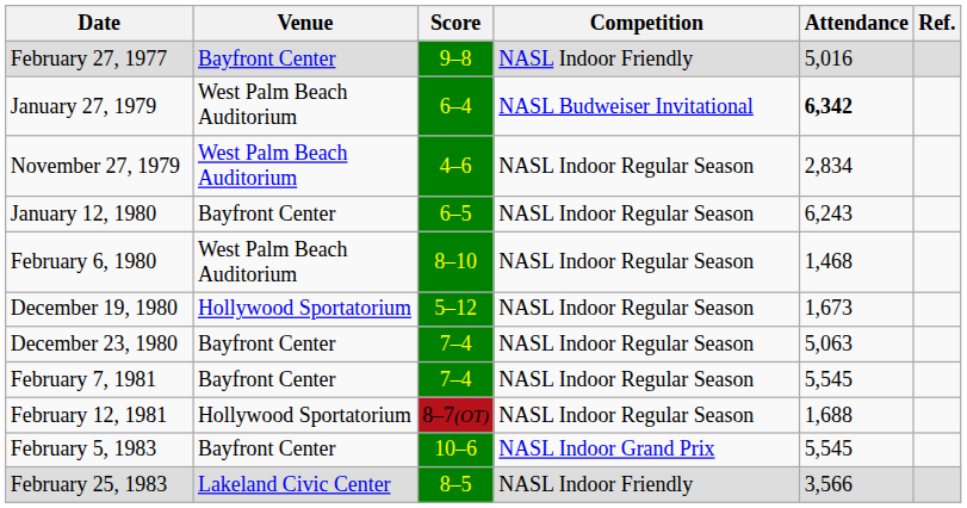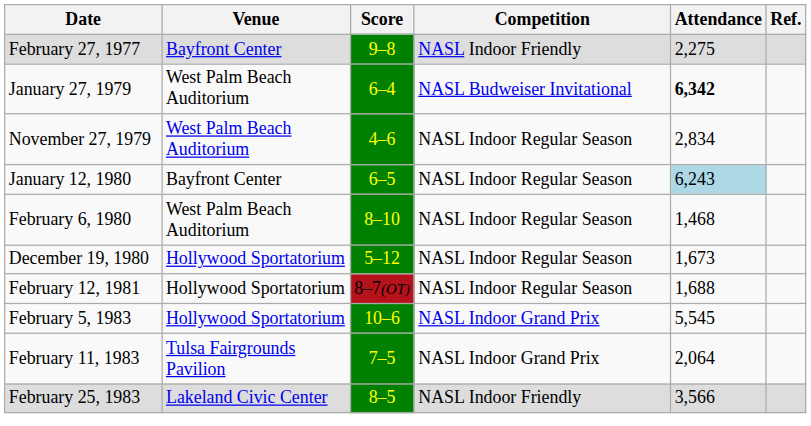February 27, 1977 | Attendance: 5,016 -> 2,275
January 12, 1980 | Attendance: no background -> lightblue background
- row: December 23, 1980 | Bayfront Center | 7–4 | NASL Indoor Regular Season | 5,063
- row: February 7, 1981 | Bayfront Center | 7–4 | NASL Indoor Regular Season | 5,545
February 5, 1983 | Venue: Bayfront Center -> Hollywood Sportatorium
+ row: February 11, 1983 | Tulsa Fairgrounds Pavilion | 7–5 | NASL Indoor Grand Prix | 2,064
